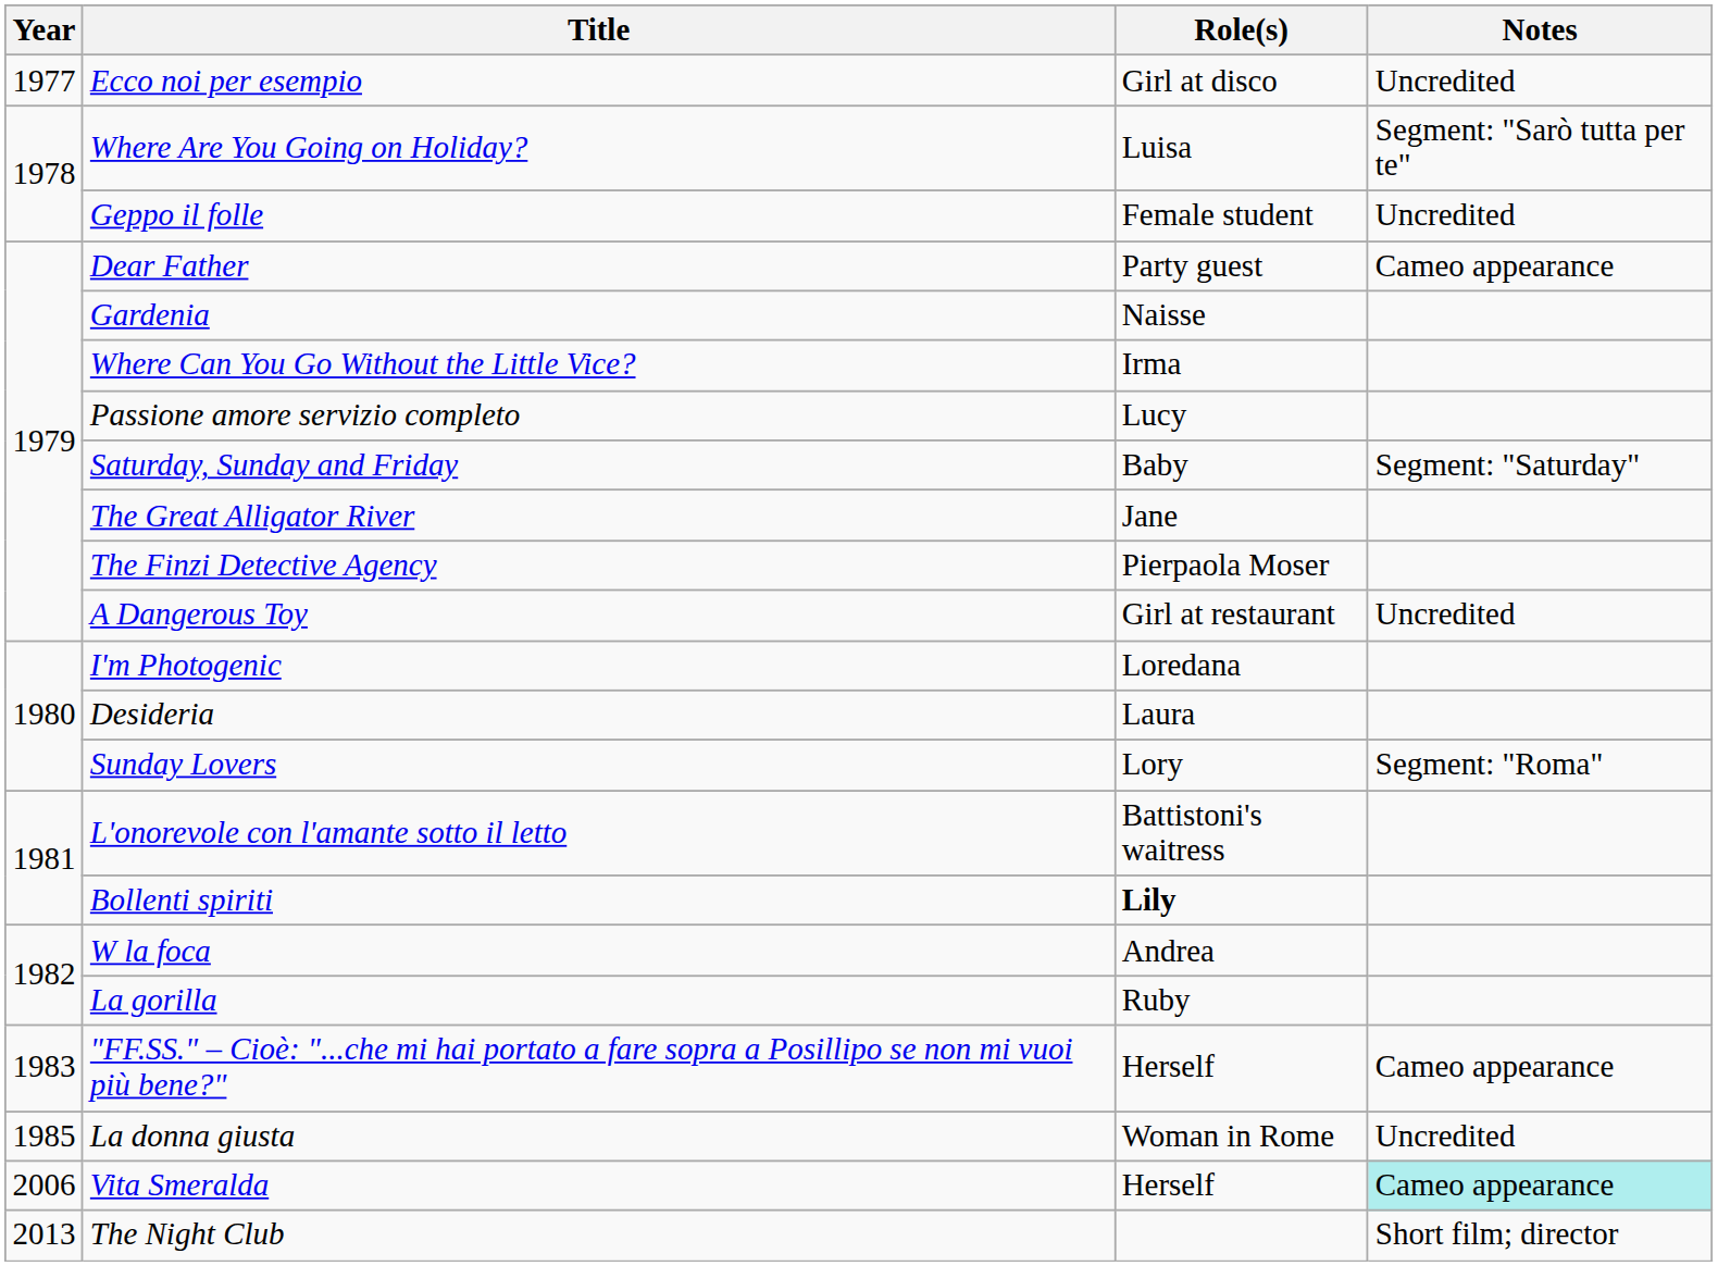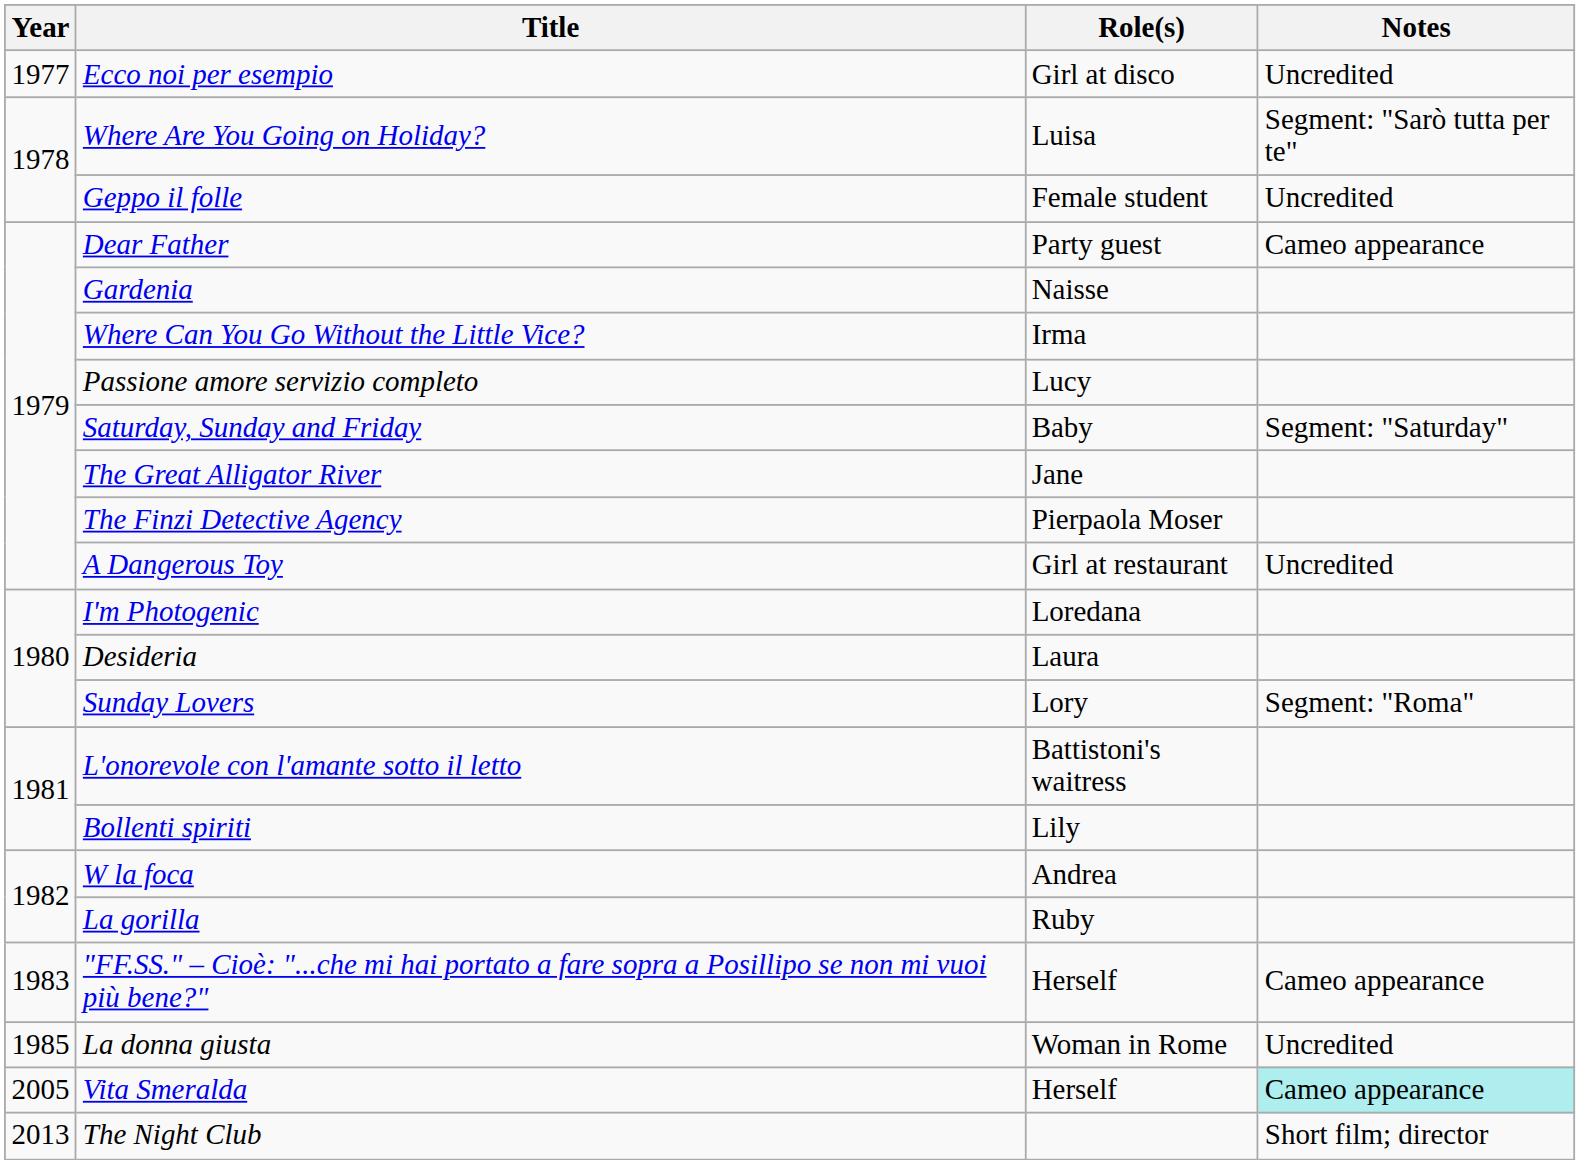Bollenti spiriti | Role(s): bold -> normal
Vita Smeralda | Year: 2006 -> 2005
